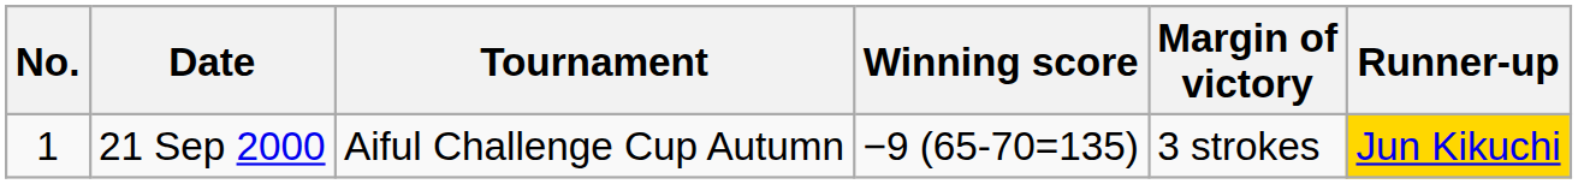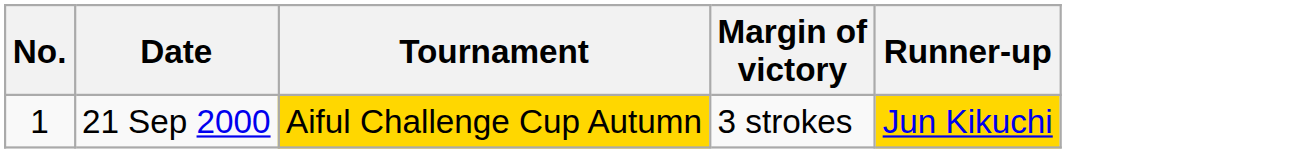- column: Winning score | −9 (65-70=135)
21 Sep 2000 | Tournament: no background -> gold background
